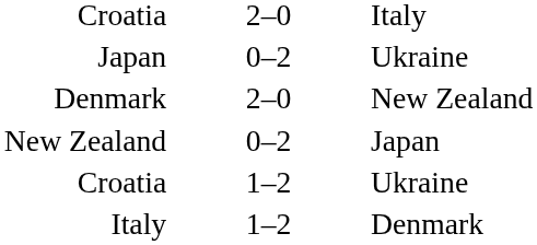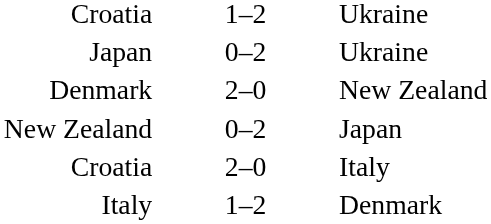rows swapped: Croatia / Italy <-> Croatia / Ukraine
